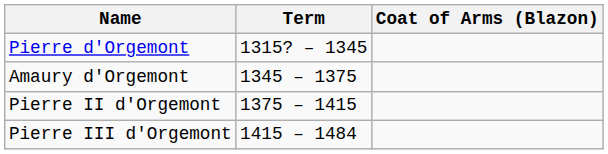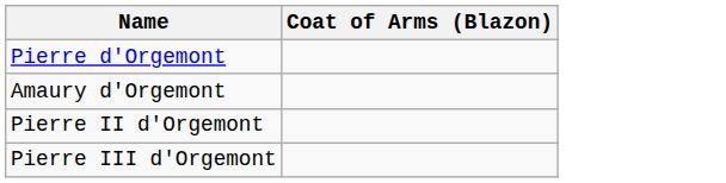- column: Term | 1315? – 1345 | 1345 – 1375 | 1375 – 1415 | 1415 – 1484
